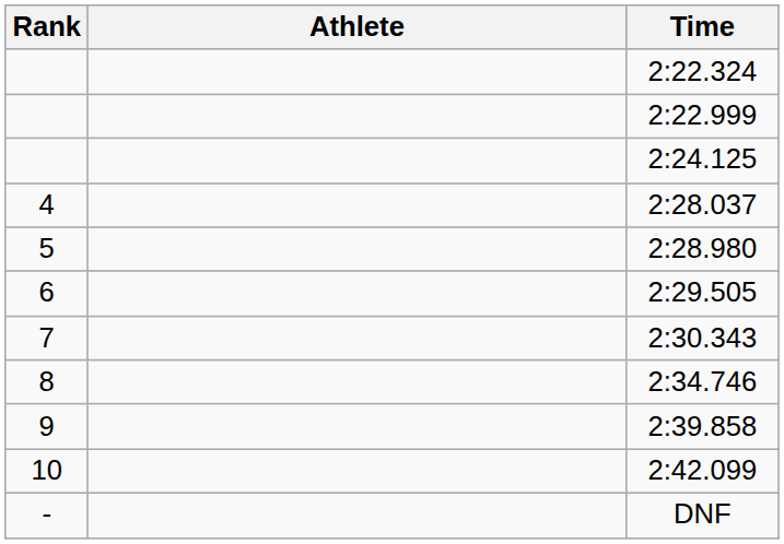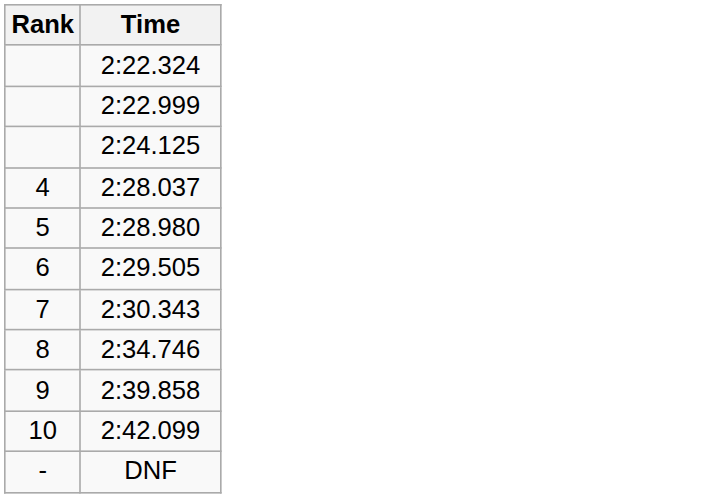- column: Athlete
